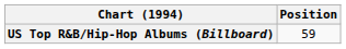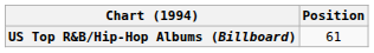US Top R&B/Hip-Hop Albums (Billboard) | Position: 59 -> 61
